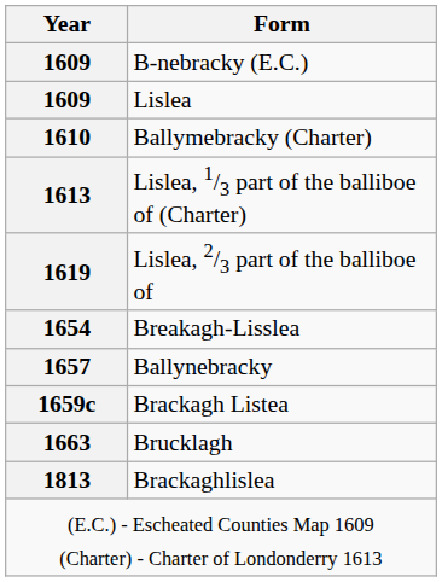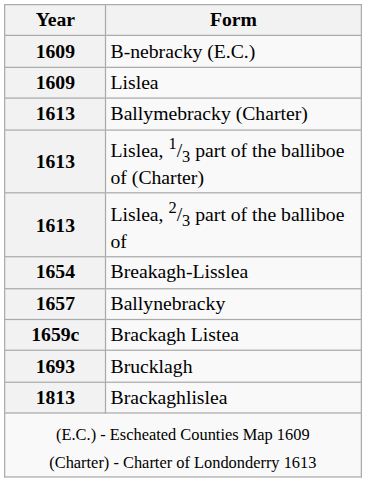Ballymebracky (Charter) | Year: 1610 -> 1613
Lislea, 2/3 part of the balliboe of | Year: 1619 -> 1613
Brucklagh | Year: 1663 -> 1693
